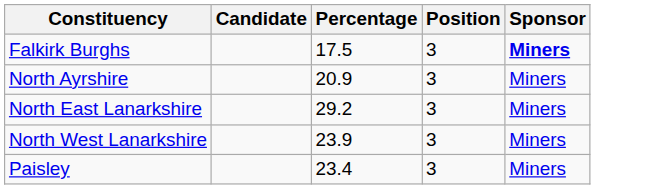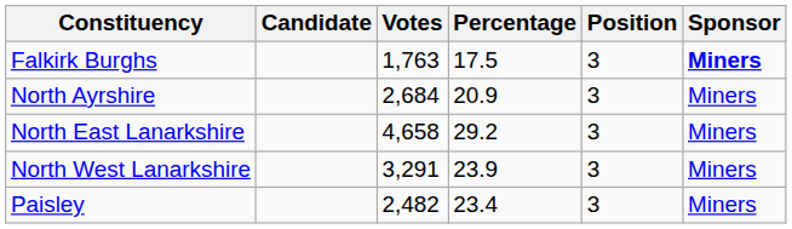+ column: Votes | 1,763 | 2,684 | 4,658 | 3,291 | 2,482
